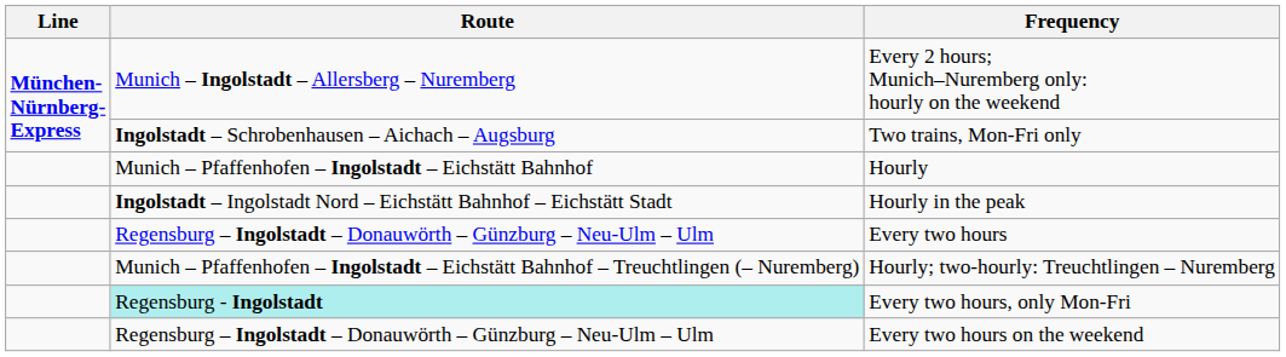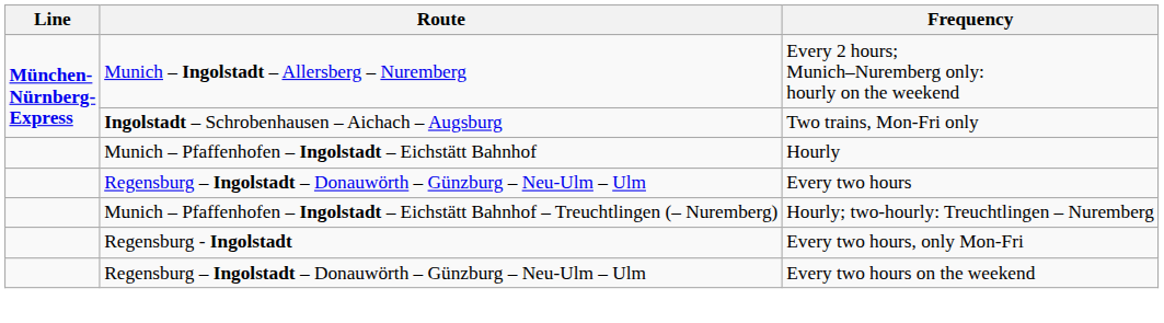- row: Ingolstadt – Ingolstadt Nord – Eichstätt Bahnhof – Eichstätt Stadt | Hourly in the peak
Every two hours, only Mon-Fri | Route: paleturquoise background -> no background
